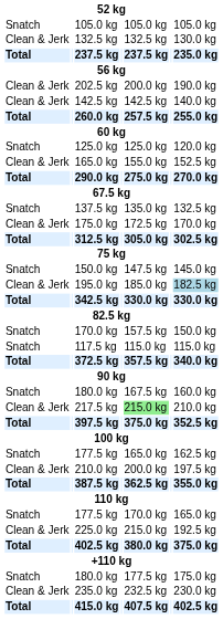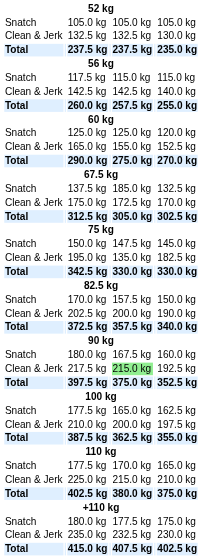rows swapped: 117.5 kg <-> 202.5 kg
137.5 kg | column 5: 135.0 kg -> 185.0 kg
195.0 kg | column 5: 185.0 kg -> 135.0 kg
195.0 kg | column 7: lightblue background -> no background
217.5 kg | column 7: 210.0 kg -> 192.5 kg
225.0 kg | column 7: 192.5 kg -> 210.0 kg
